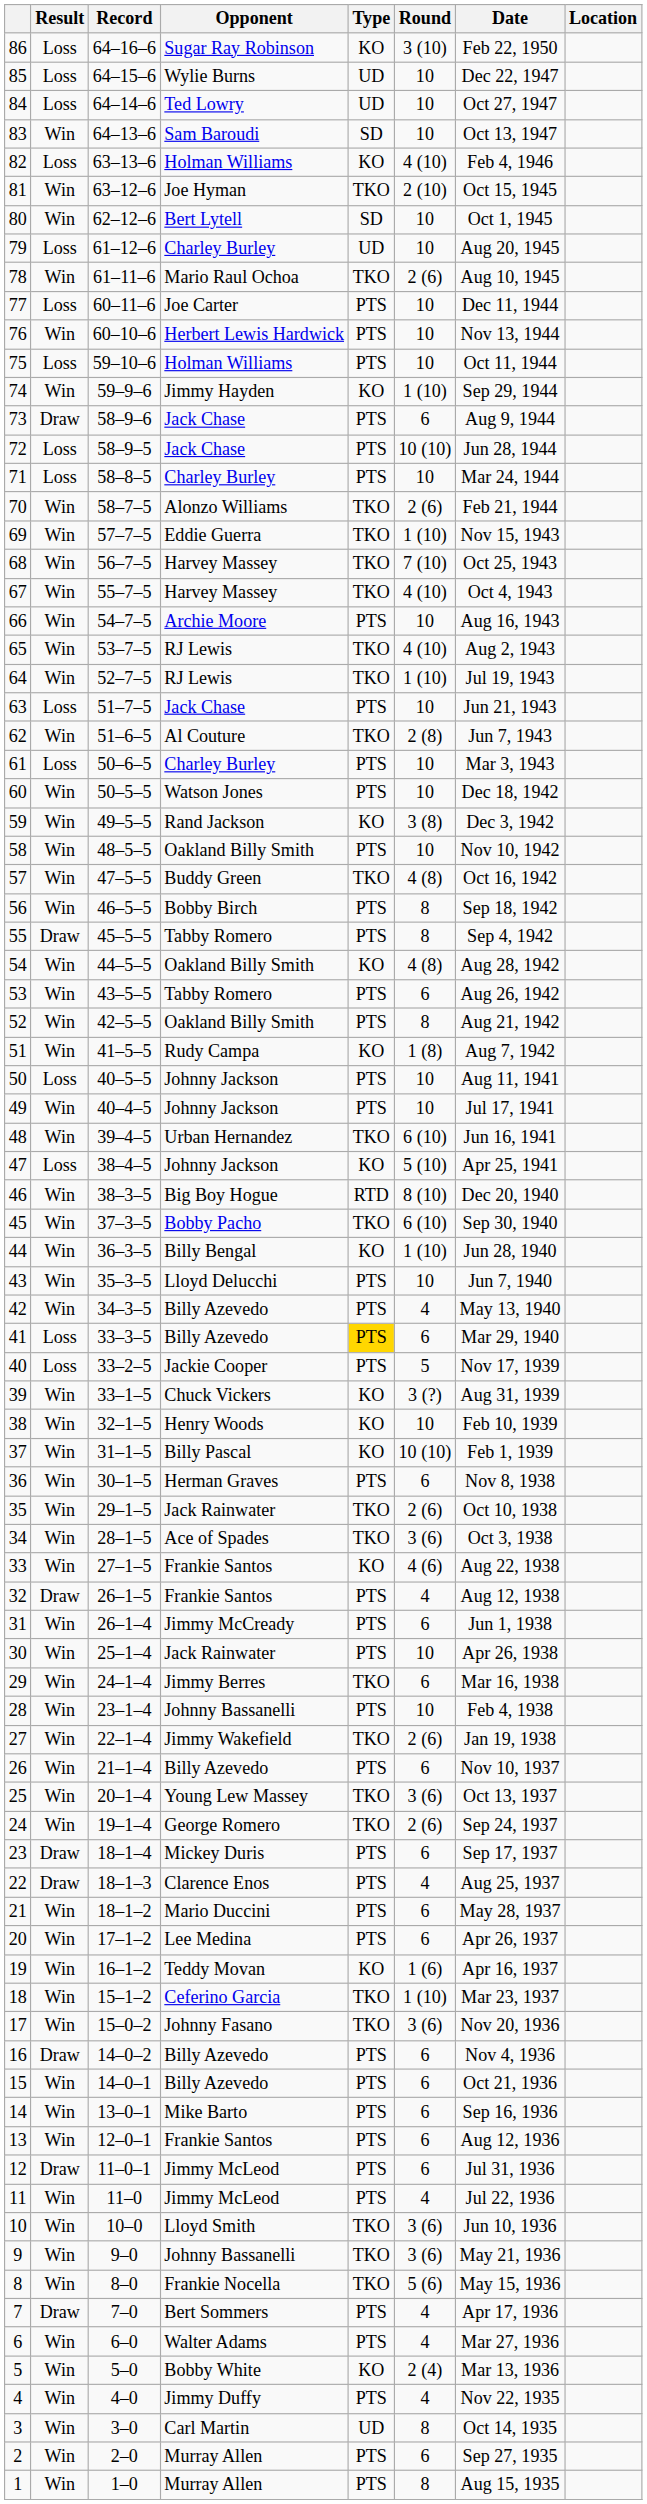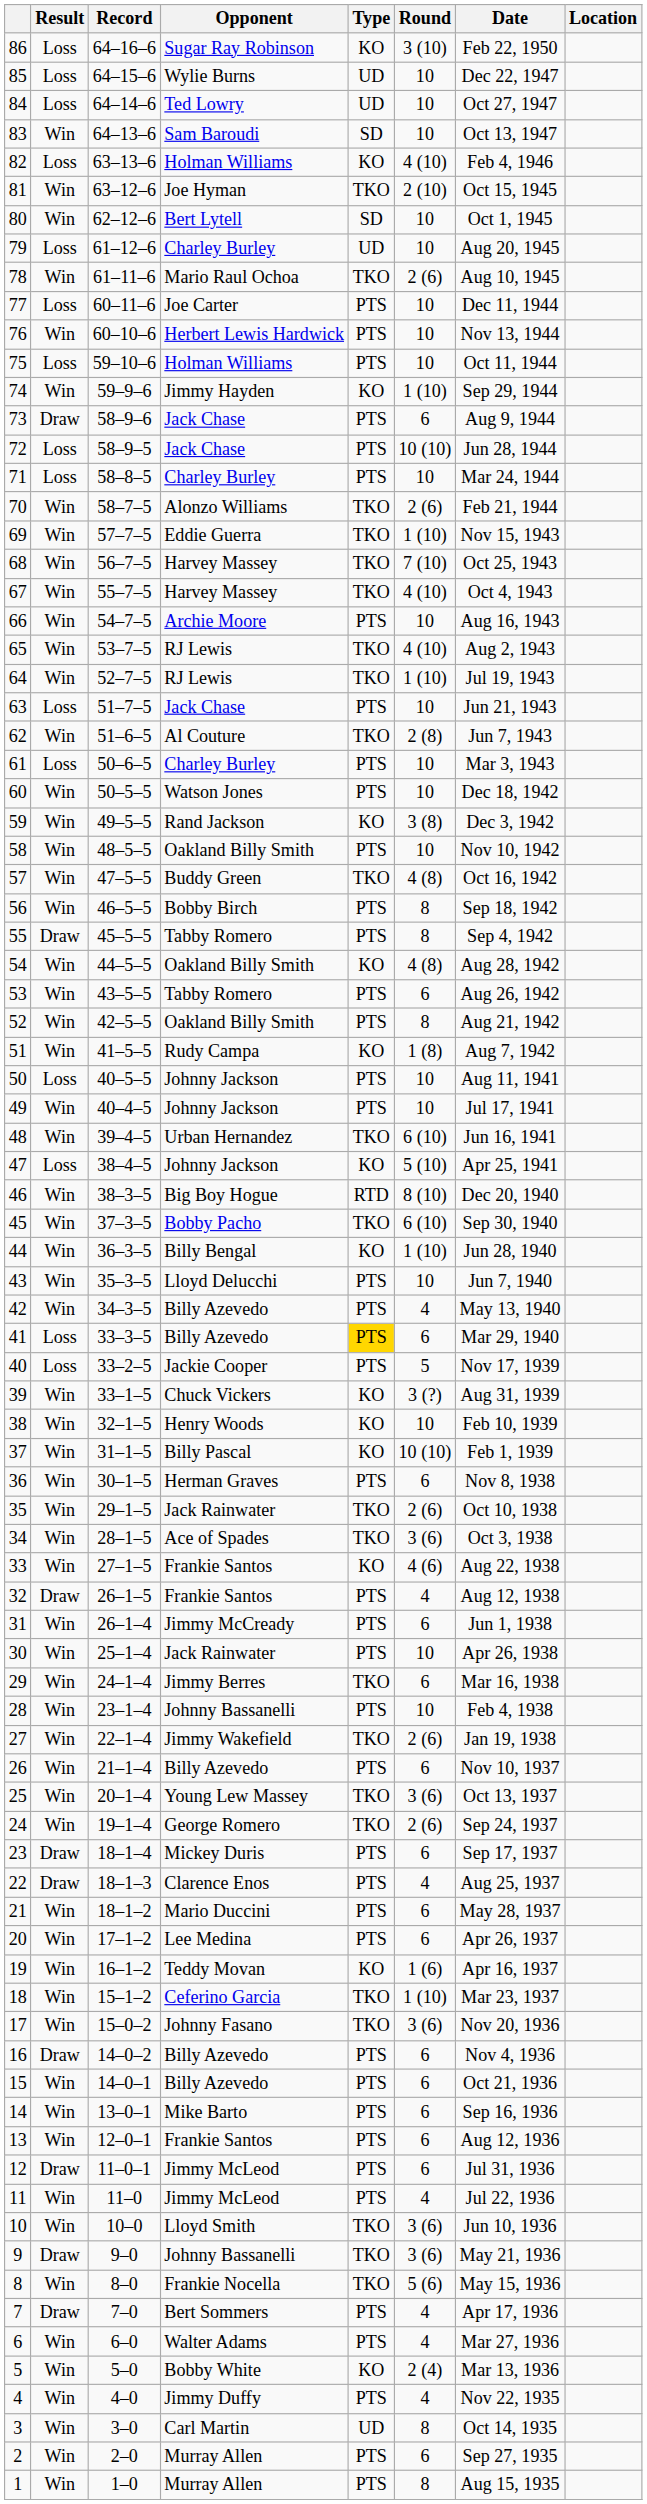9 | Result: Win -> Draw
